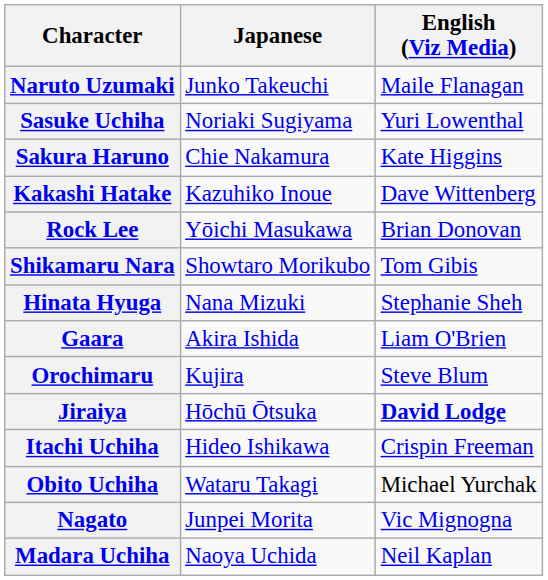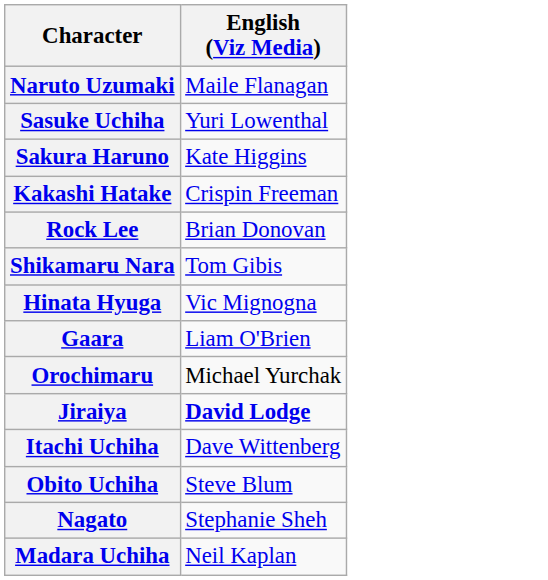- column: Japanese | Junko Takeuchi | Noriaki Sugiyama | Chie Nakamura | Kazuhiko Inoue | Yōichi Masukawa | Showtaro Morikubo | Nana Mizuki | Akira Ishida | Kujira | Hōchū Ōtsuka | Hideo Ishikawa | Wataru Takagi | Junpei Morita | Naoya Uchida
Kakashi Hatake | English (Viz Media): Dave Wittenberg -> Crispin Freeman
Hinata Hyuga | English (Viz Media): Stephanie Sheh -> Vic Mignogna
Orochimaru | English (Viz Media): Steve Blum -> Michael Yurchak
Itachi Uchiha | English (Viz Media): Crispin Freeman -> Dave Wittenberg
Obito Uchiha | English (Viz Media): Michael Yurchak -> Steve Blum
Nagato | English (Viz Media): Vic Mignogna -> Stephanie Sheh
